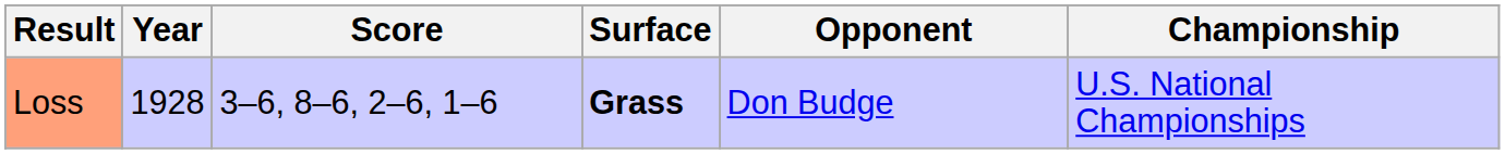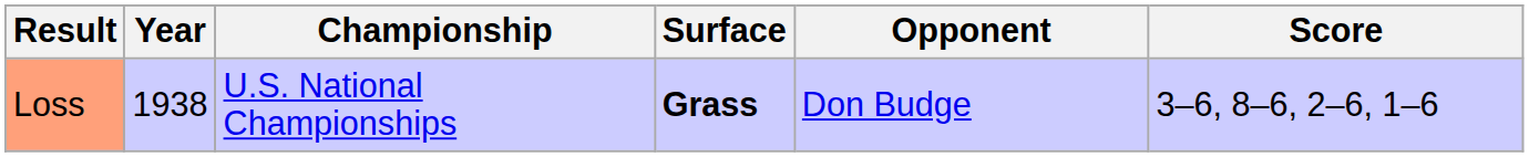columns swapped: Championship <-> Score
Loss | Year: 1928 -> 1938
